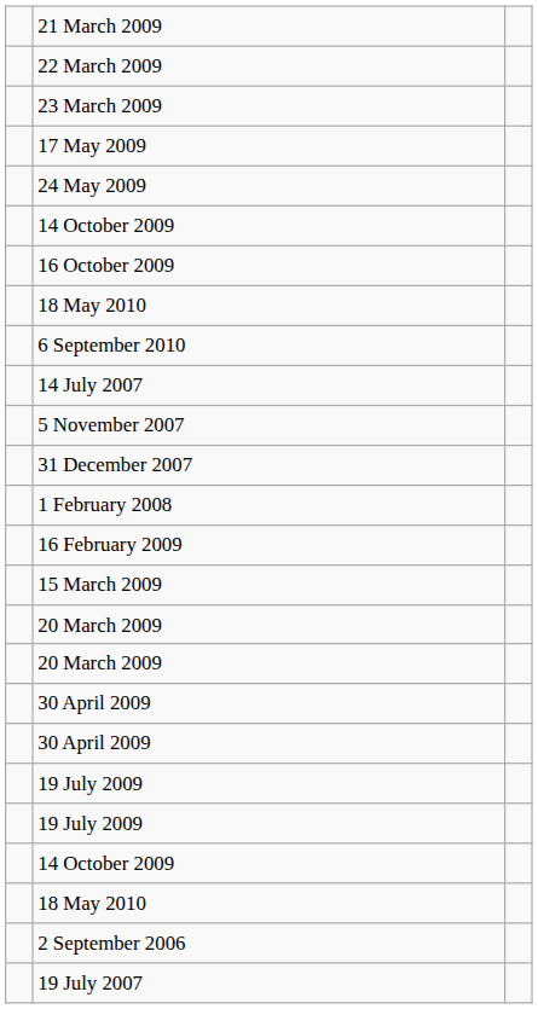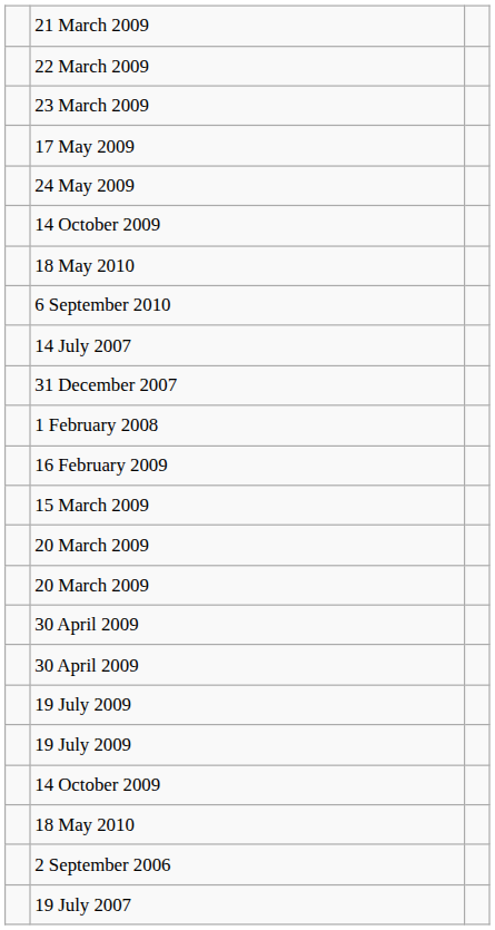- row: 16 October 2009
- row: 5 November 2007
